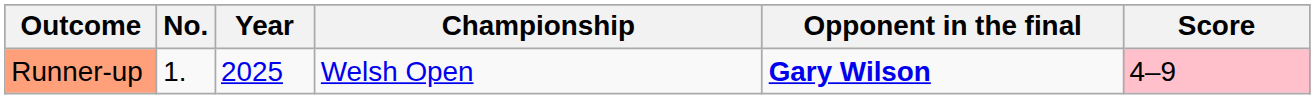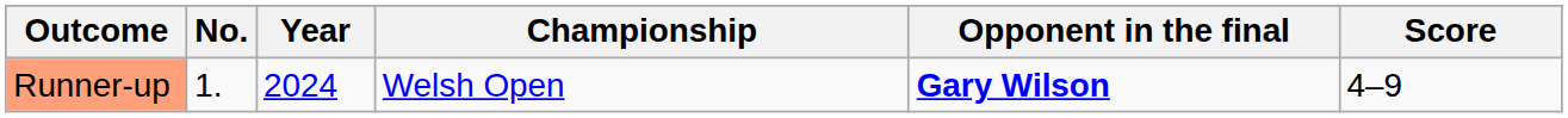Runner-up | Year: 2025 -> 2024
Runner-up | Score: pink background -> no background
